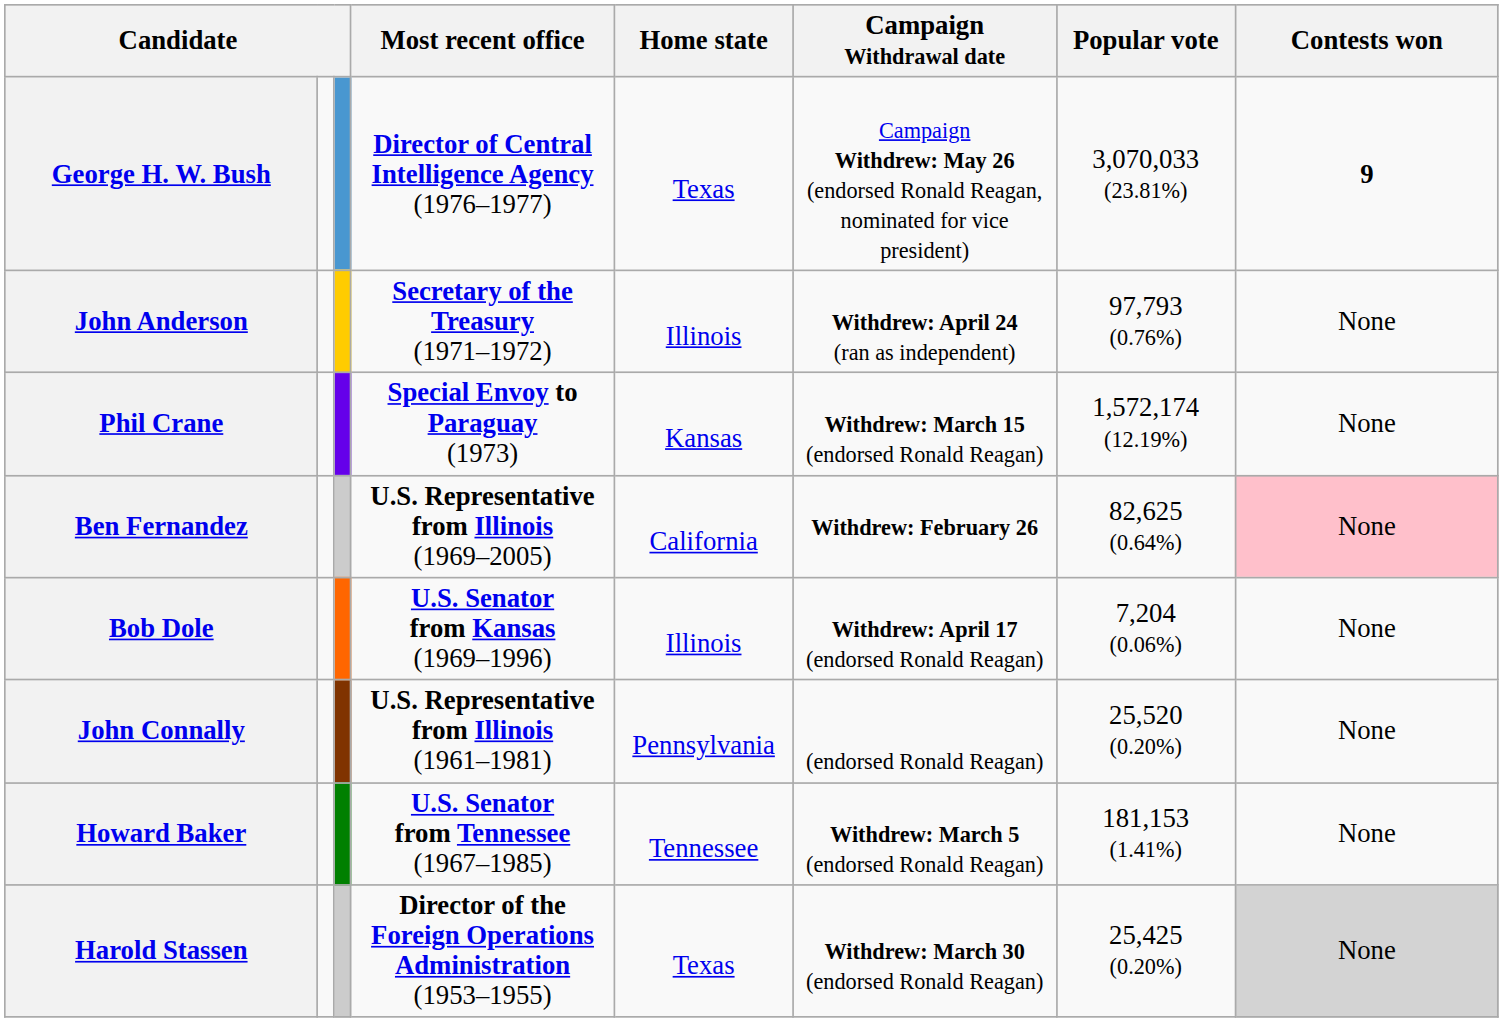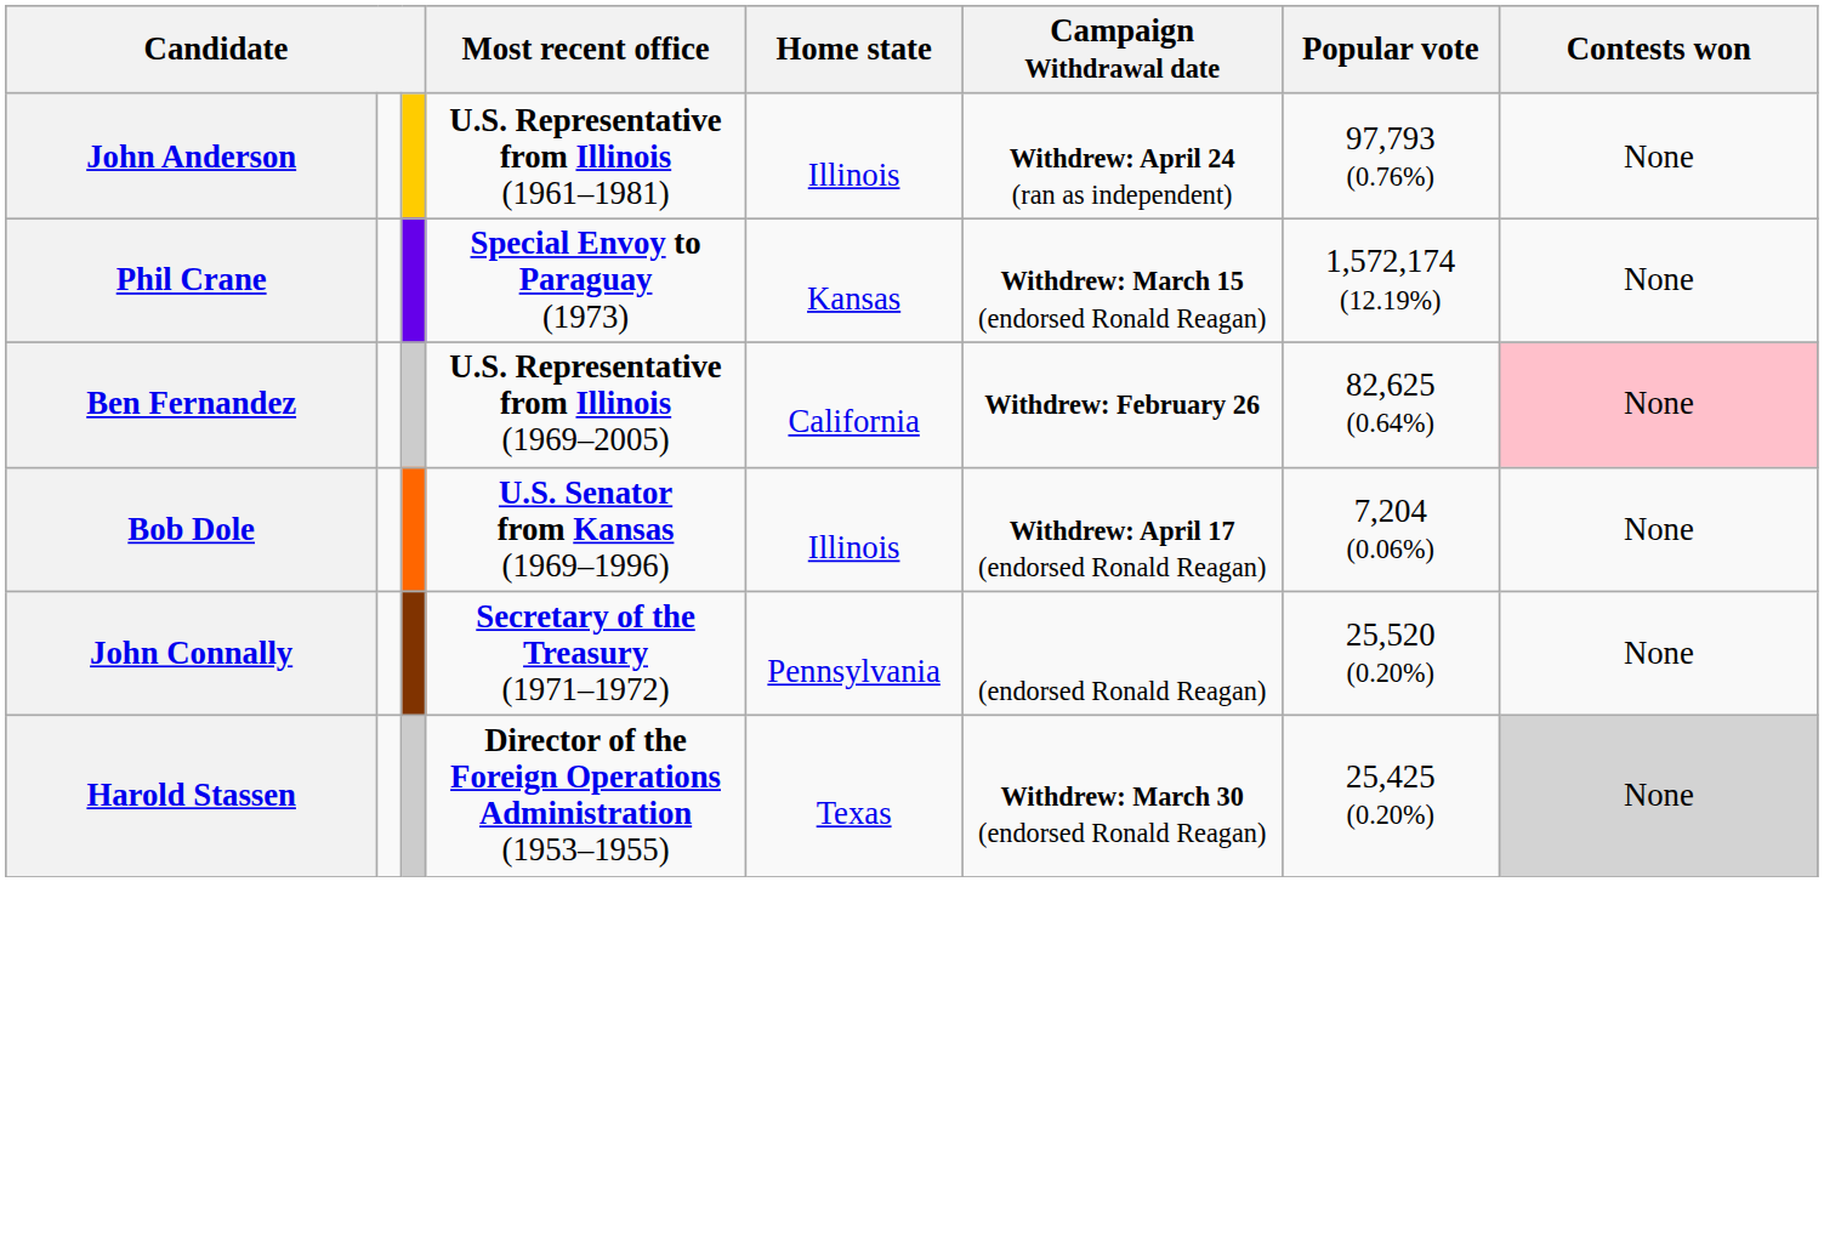- row: George H. W. Bush | Director of Central Intelligence Agency (1976–1977) | Texas | Campaign Withdrew: May 26 (endorsed Ronald Reagan, nominated for vice president) | 3,070,033 (23.81%) | 9
John Anderson | Most recent office: Secretary of the Treasury (1971–1972) -> U.S. Representative from Illinois (1961–1981)
John Connally | Most recent office: U.S. Representative from Illinois (1961–1981) -> Secretary of the Treasury (1971–1972)
- row: Howard Baker | U.S. Senator from Tennessee (1967–1985) | Tennessee | Withdrew: March 5 (endorsed Ronald Reagan) | 181,153 (1.41%) | None
